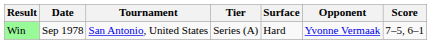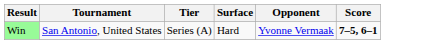- column: Date | Sep 1978
Win | Score: normal -> bold
